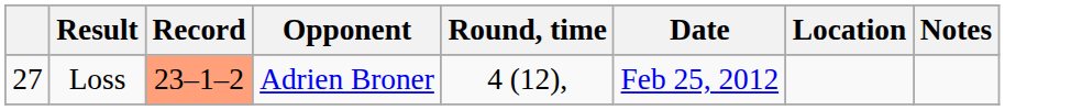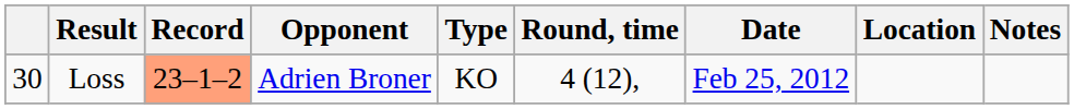+ column: Type | KO
Loss | column 1: 27 -> 30
